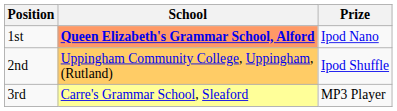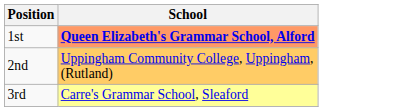- column: Prize | Ipod Nano | Ipod Shuffle | MP3 Player
